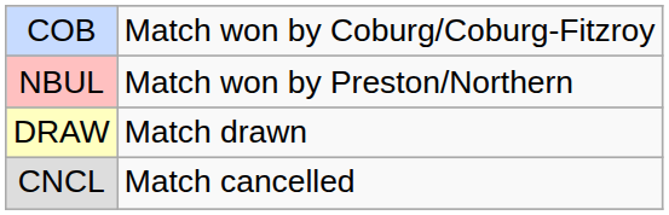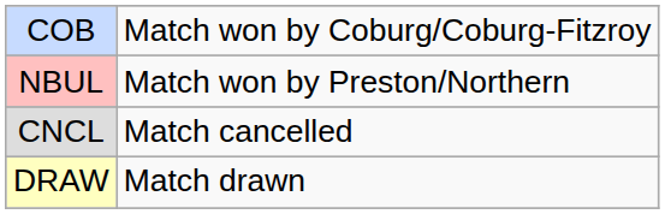rows swapped: DRAW <-> CNCL
